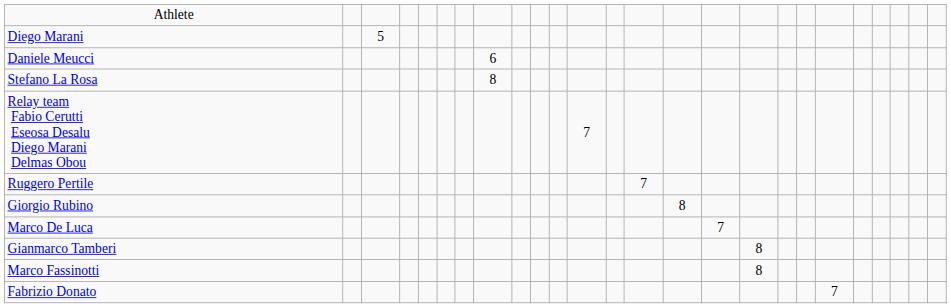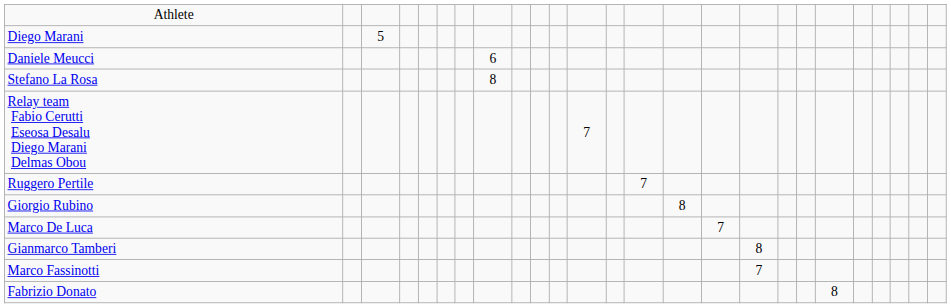Marco Fassinotti | column 17: 8 -> 7
Fabrizio Donato | column 20: 7 -> 8
